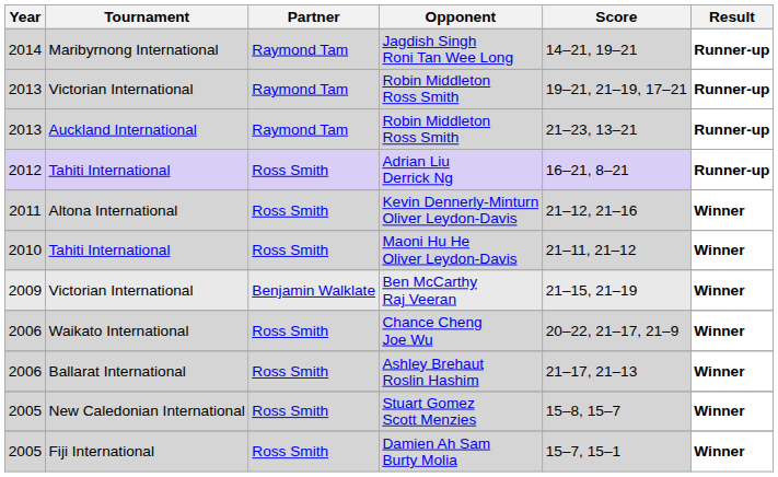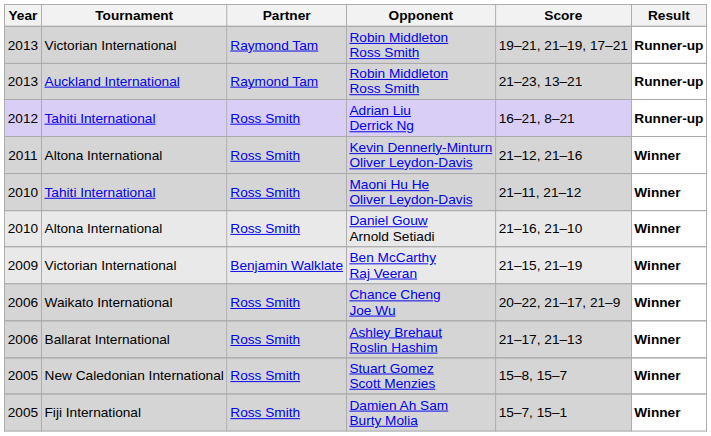- row: 2014 | Maribyrnong International | Raymond Tam | Jagdish Singh Roni Tan Wee Long | 14–21, 19–21 | Runner-up
+ row: 2010 | Altona International | Ross Smith | Daniel Gouw Arnold Setiadi | 21–16, 21–10 | Winner
